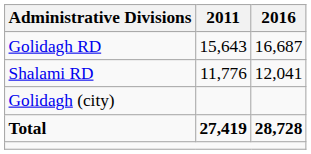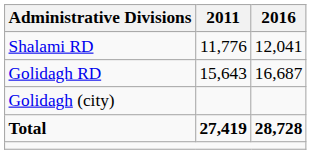rows swapped: Golidagh RD <-> Shalami RD
